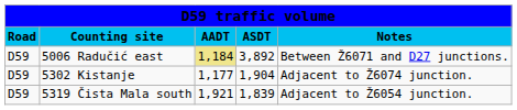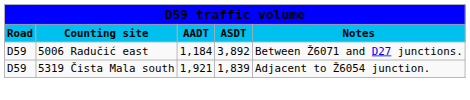5006 Radučić east | column 3: khaki background -> no background
- row: D59 | 5302 Kistanje | 1,177 | 1,904 | Adjacent to Ž6074 junction.
